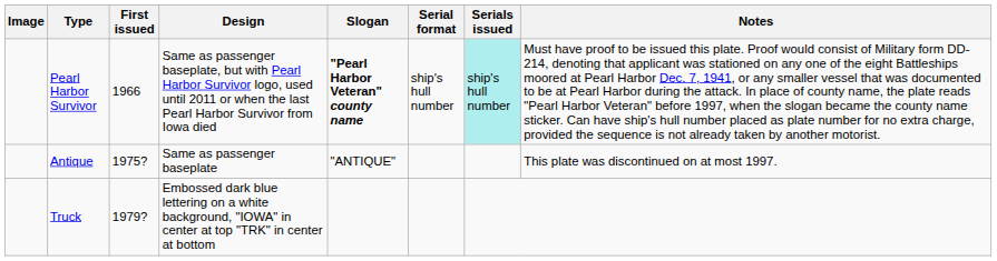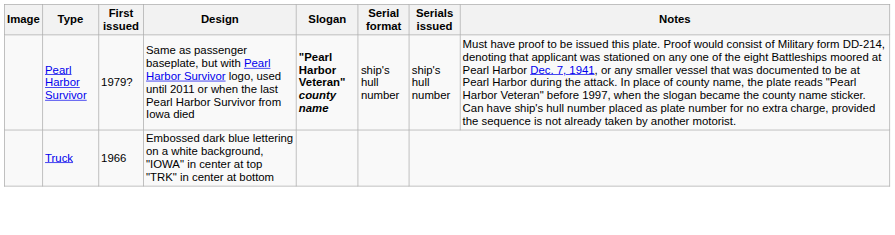Pearl Harbor Survivor | First issued: 1966 -> 1979?
Pearl Harbor Survivor | Serials issued: paleturquoise background -> no background
- row: Antique | 1975? | Same as passenger baseplate | "ANTIQUE" | This plate was discontinued on at most 1997.
Truck | First issued: 1979? -> 1966
